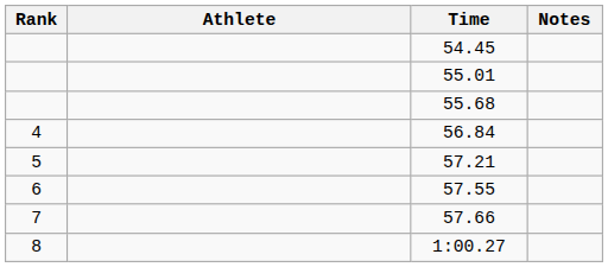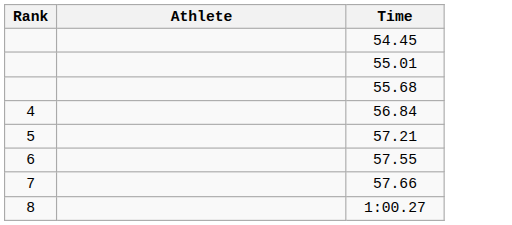- column: Notes
